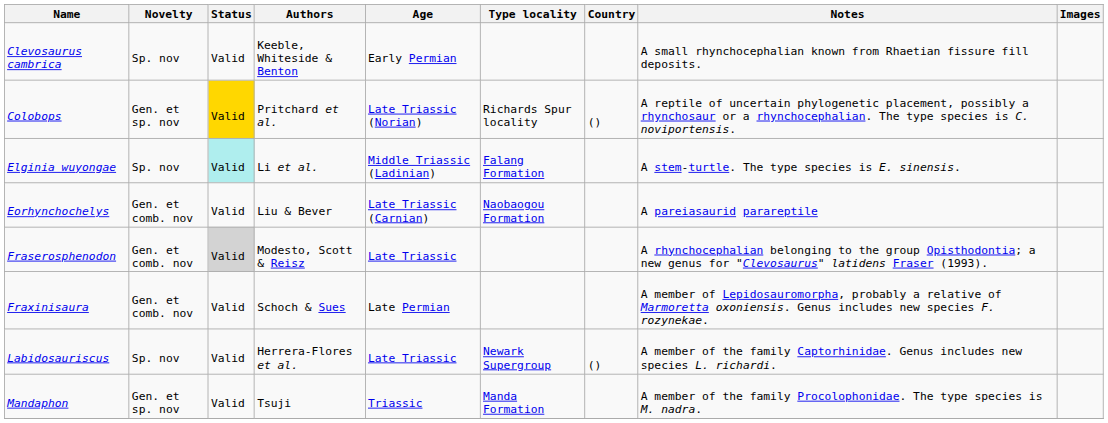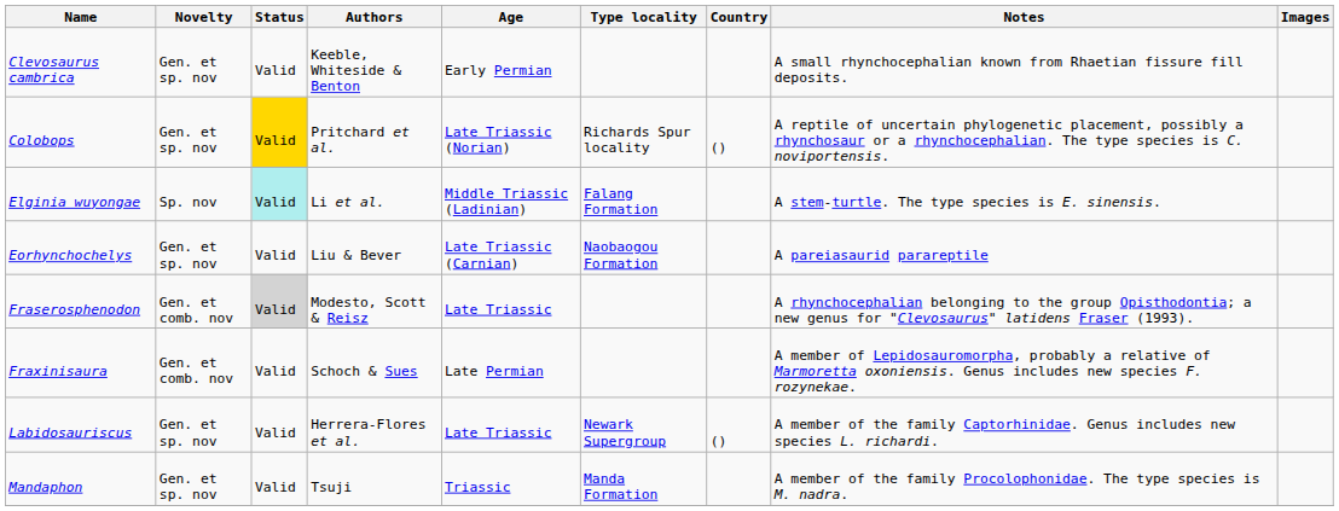Clevosaurus cambrica | Novelty: Sp. nov -> Gen. et sp. nov
Eorhynchochelys | Novelty: Gen. et comb. nov -> Gen. et sp. nov
Labidosauriscus | Novelty: Sp. nov -> Gen. et sp. nov
